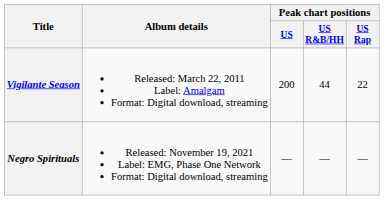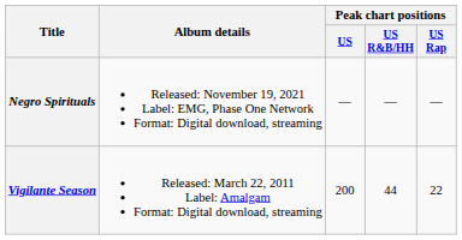rows swapped: Vigilante Season <-> Negro Spirituals
